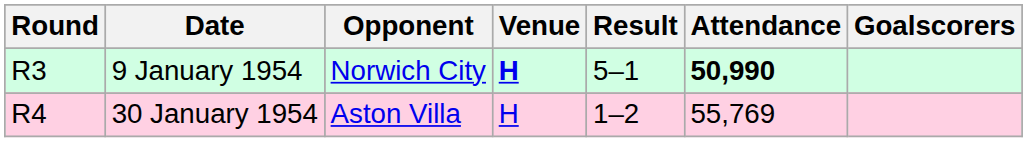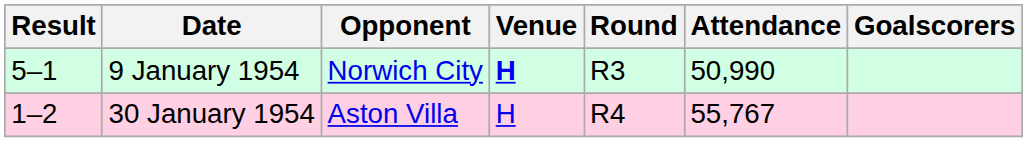columns swapped: Round <-> Result
9 January 1954 | Attendance: bold -> normal
30 January 1954 | Attendance: 55,769 -> 55,767
